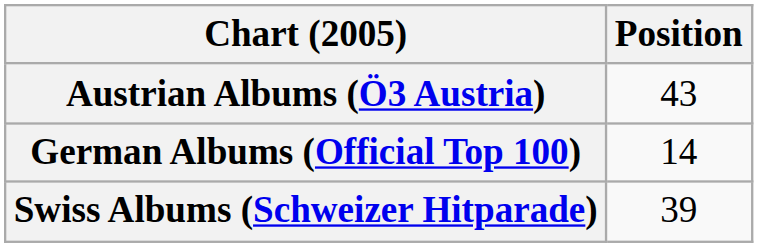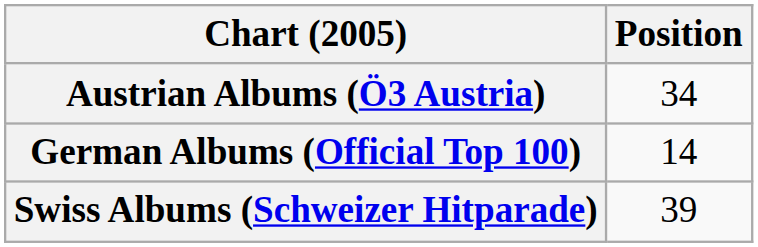Austrian Albums (Ö3 Austria) | Position: 43 -> 34
